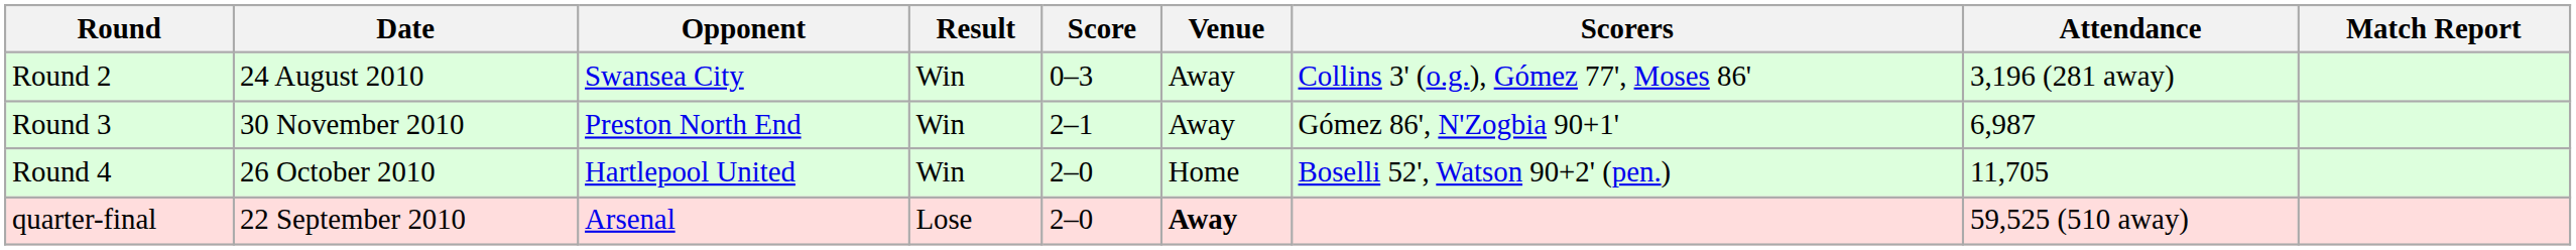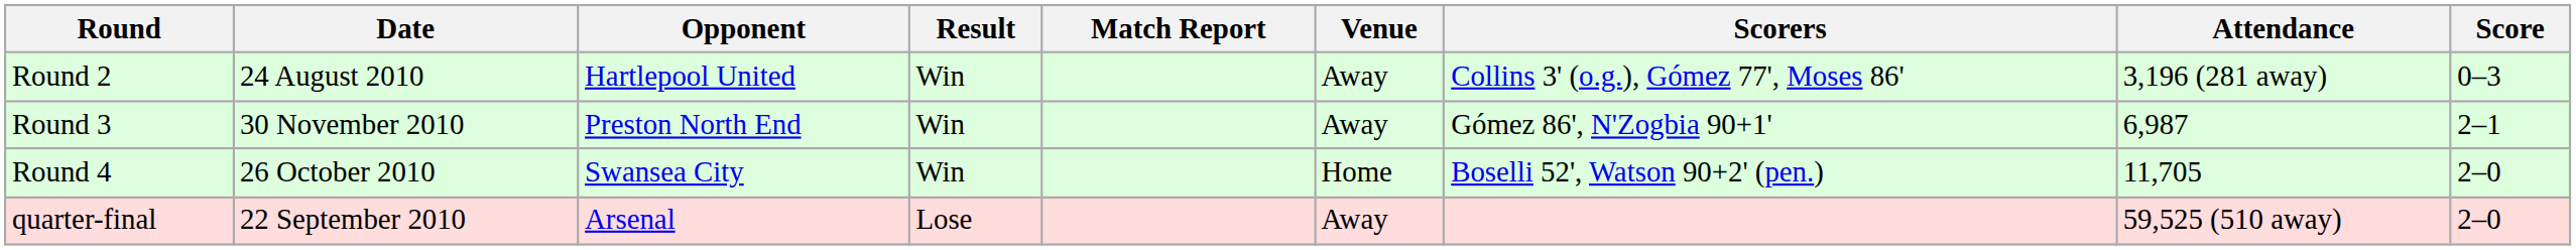columns swapped: Score <-> Match Report
Round 2 | Opponent: Swansea City -> Hartlepool United
Round 4 | Opponent: Hartlepool United -> Swansea City
quarter-final | Venue: bold -> normal
